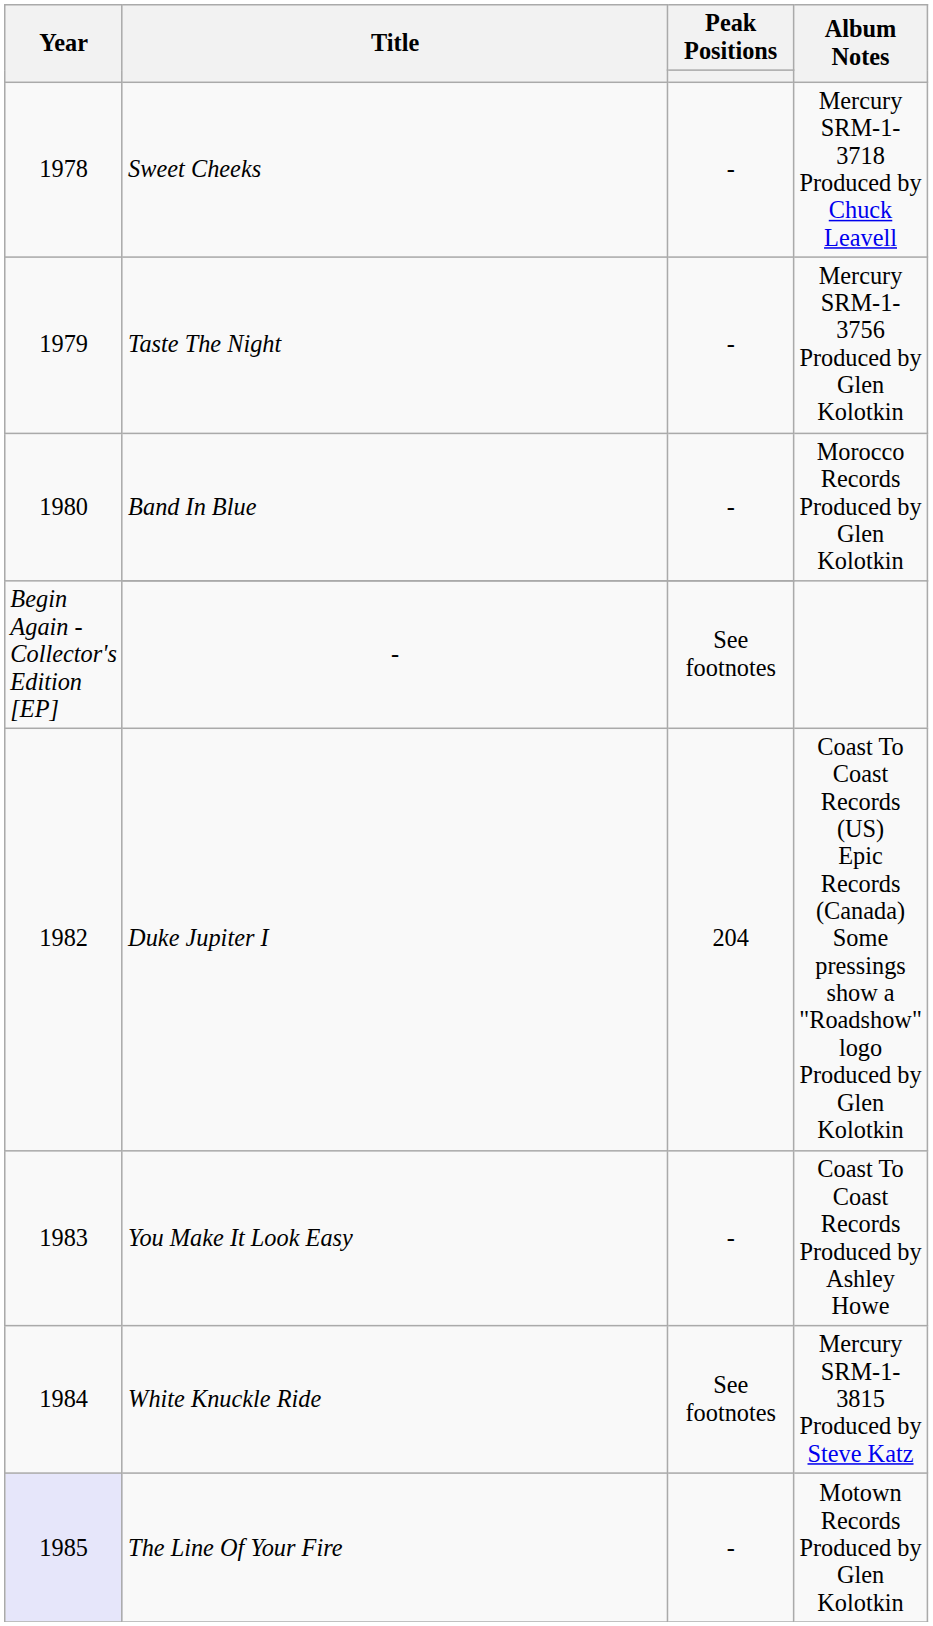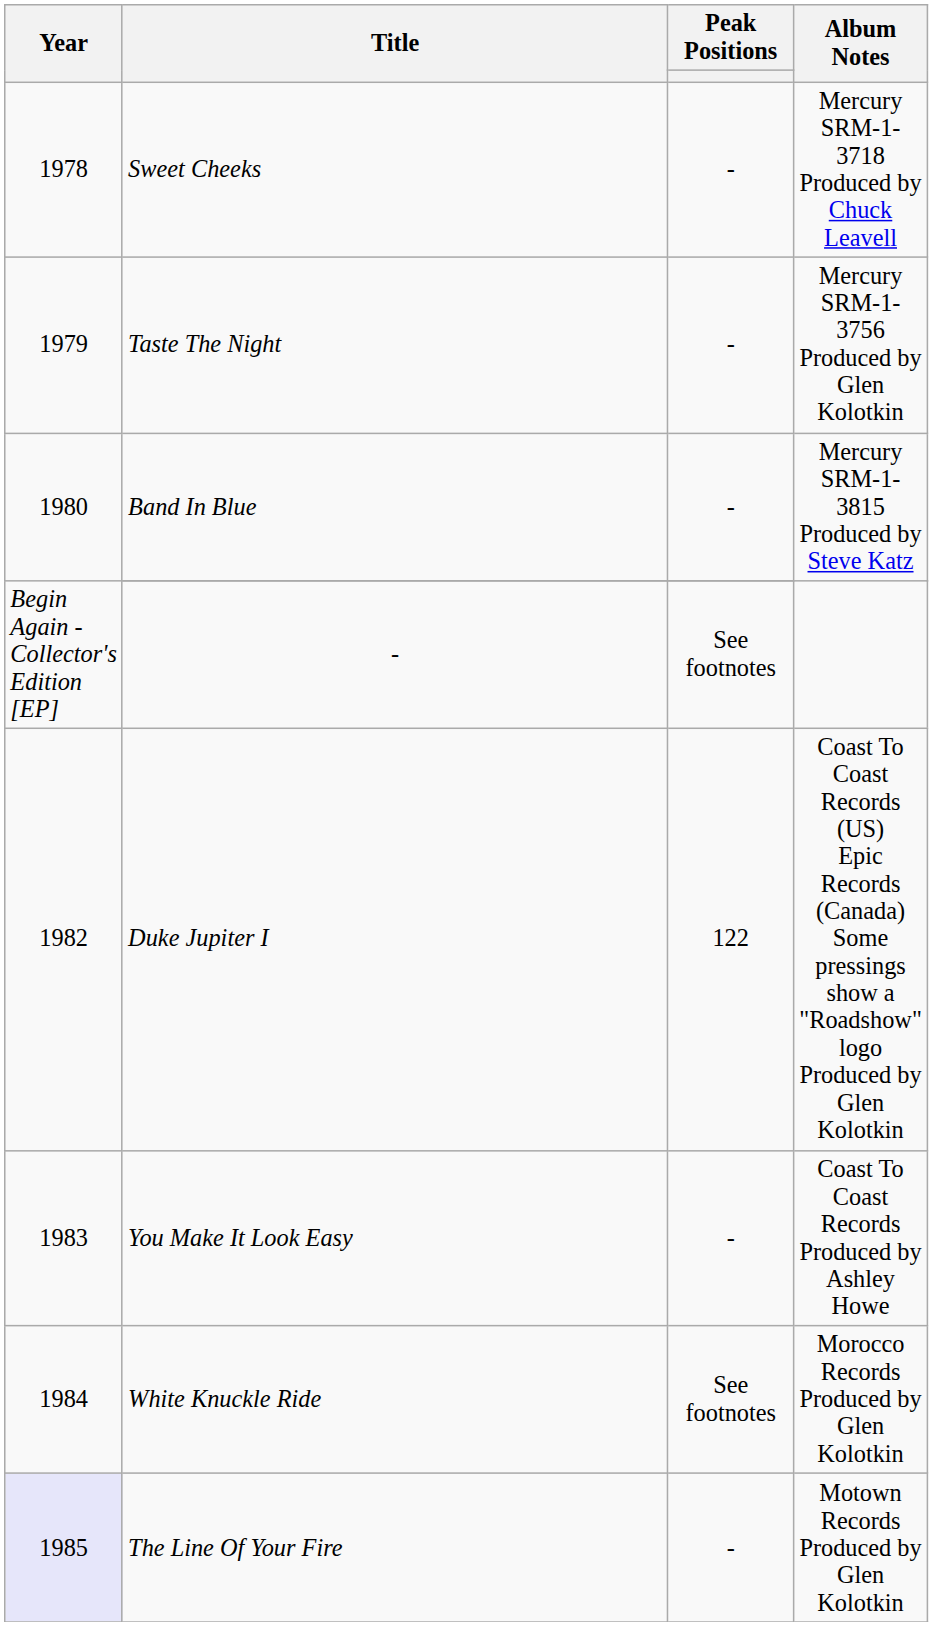Band In Blue | Album Notes: Morocco Records Produced by Glen Kolotkin -> Mercury SRM-1-3815 Produced by Steve Katz
Duke Jupiter I | Peak Positions: 204 -> 122
White Knuckle Ride | Album Notes: Mercury SRM-1-3815 Produced by Steve Katz -> Morocco Records Produced by Glen Kolotkin
